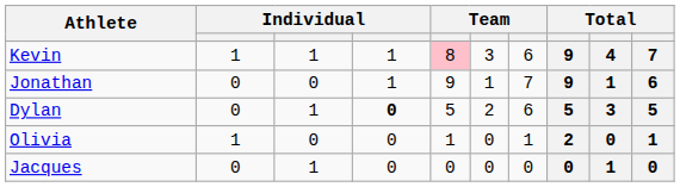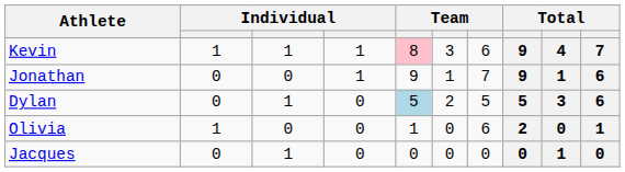Dylan | column 4: bold -> normal
Dylan | column 5: no background -> lightblue background
Dylan | column 7: 6 -> 5
Dylan | column 10: 5 -> 6
Olivia | column 7: 1 -> 6
